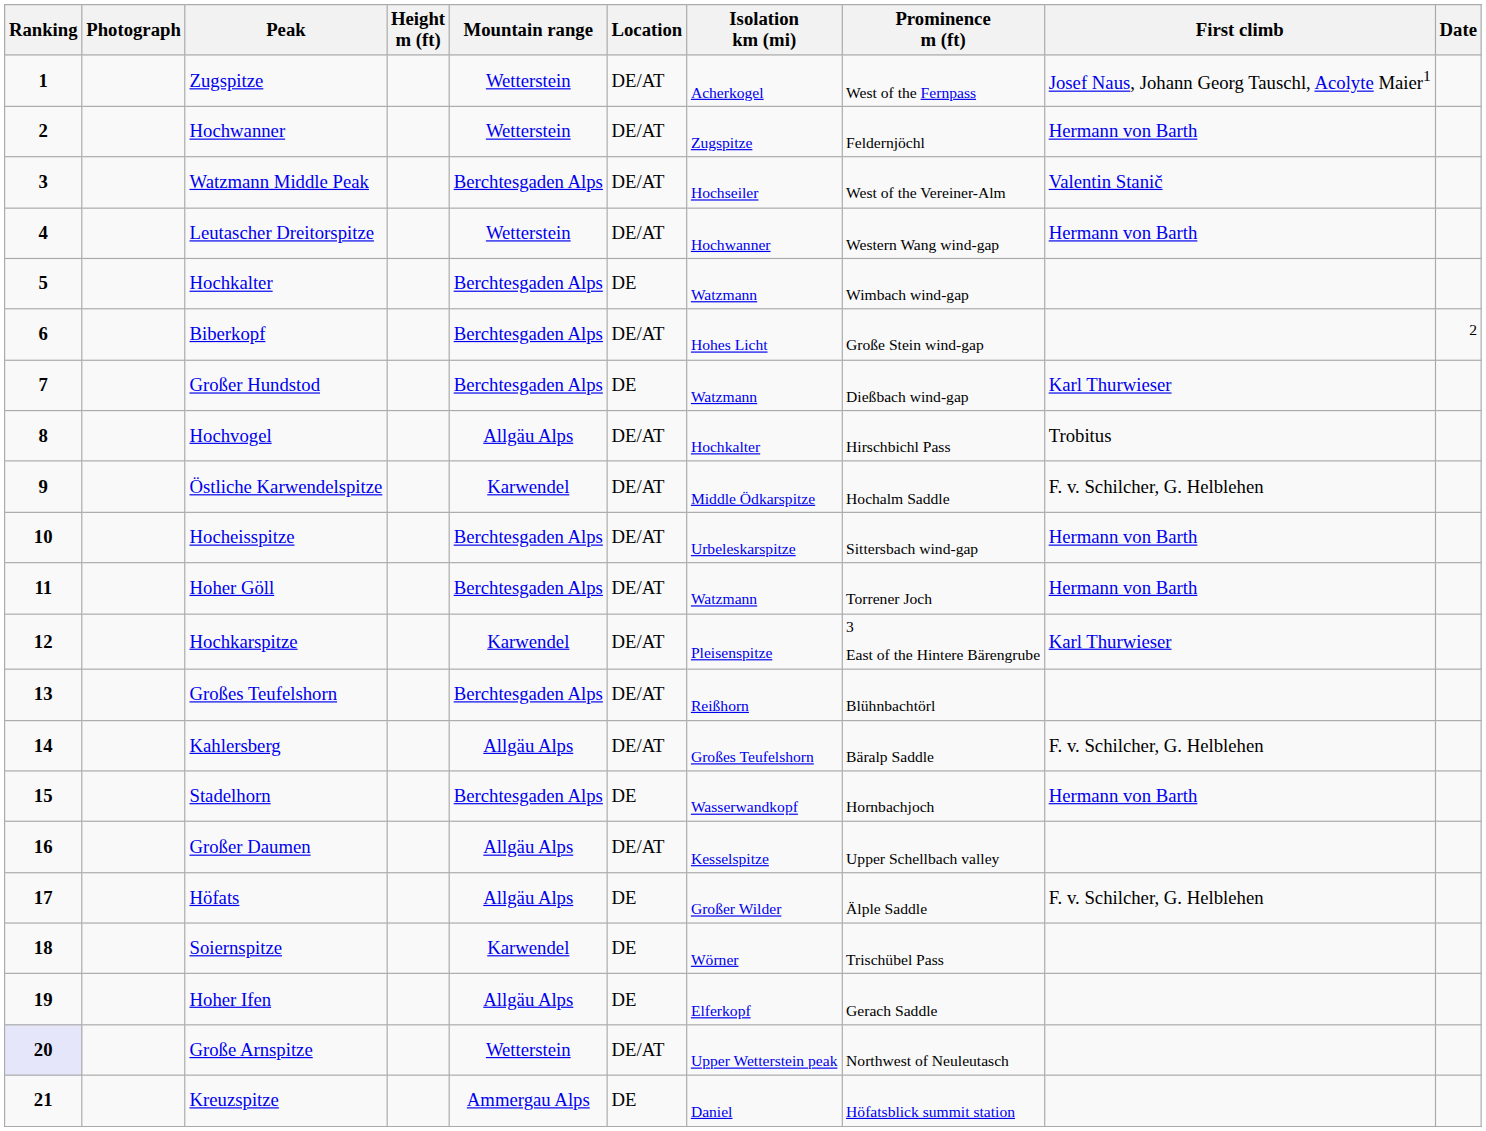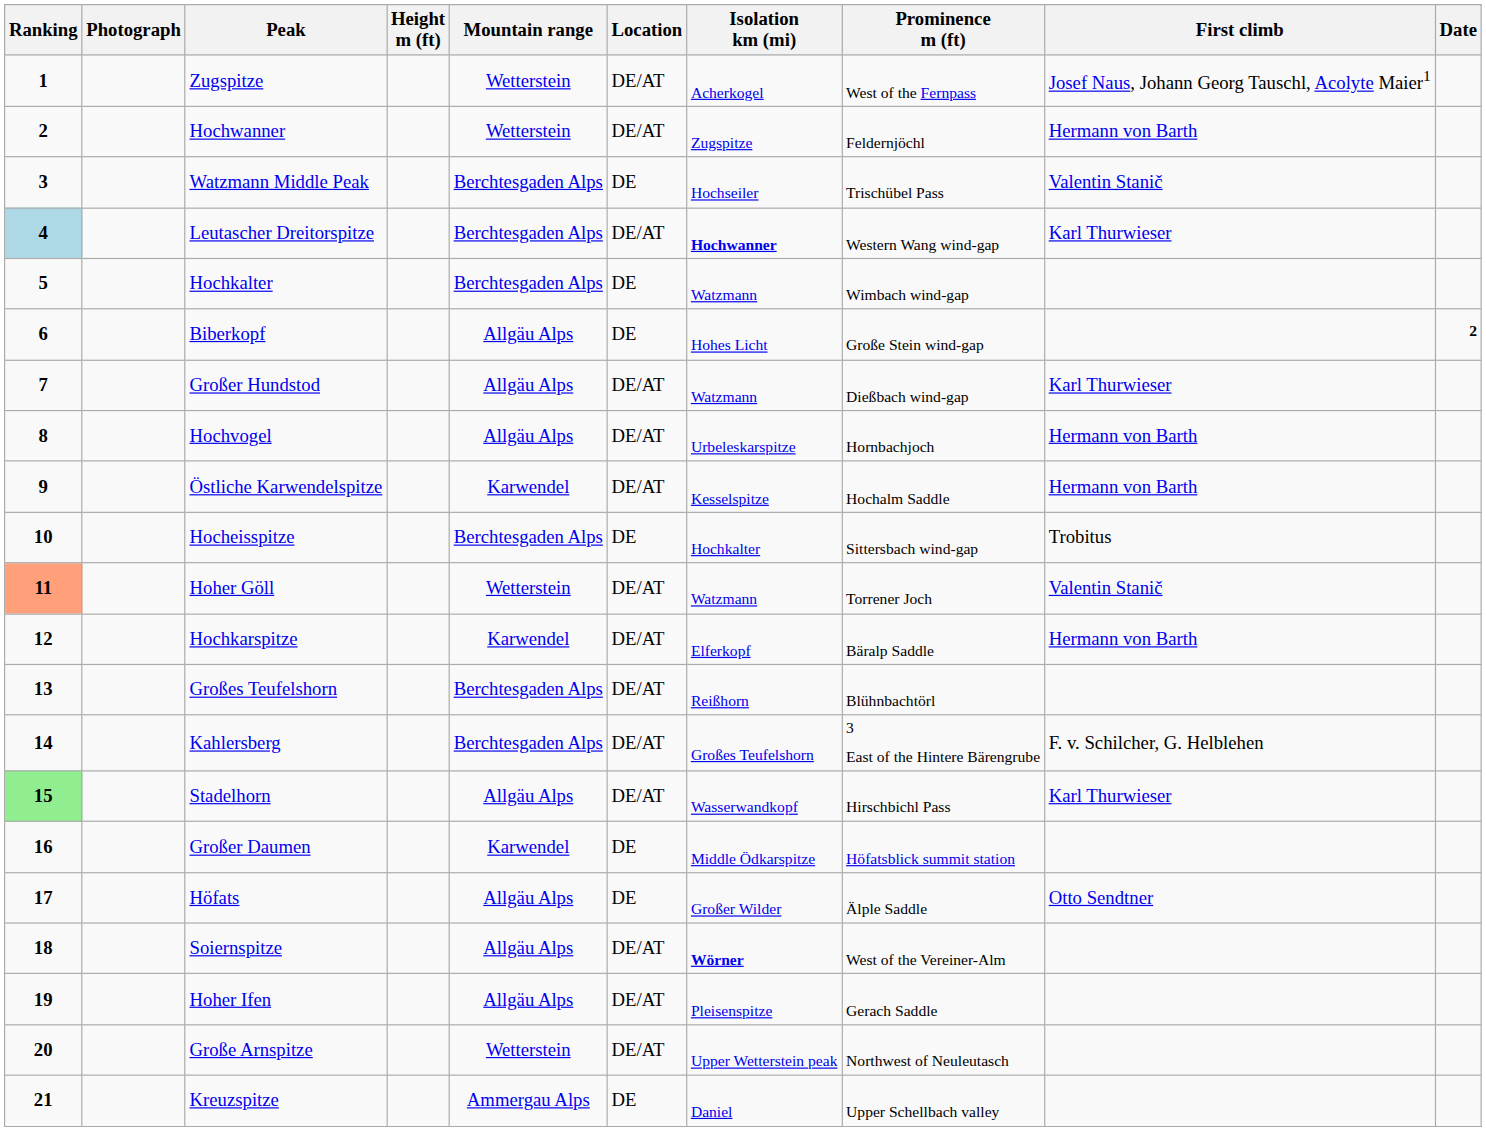Watzmann Middle Peak | Location: DE/AT -> DE
Watzmann Middle Peak | Prominence m (ft): West of the Vereiner-Alm -> Trischübel Pass
Leutascher Dreitorspitze | Ranking: no background -> lightblue background
Leutascher Dreitorspitze | Mountain range: Wetterstein -> Berchtesgaden Alps
Leutascher Dreitorspitze | Isolation km (mi): normal -> bold
Leutascher Dreitorspitze | First climb: Hermann von Barth -> Karl Thurwieser
Biberkopf | Mountain range: Berchtesgaden Alps -> Allgäu Alps
Biberkopf | Location: DE/AT -> DE
Biberkopf | Date: normal -> bold
Großer Hundstod | Mountain range: Berchtesgaden Alps -> Allgäu Alps
Großer Hundstod | Location: DE -> DE/AT
Hochvogel | Isolation km (mi): Hochkalter -> Urbeleskarspitze
Hochvogel | Prominence m (ft): Hirschbichl Pass -> Hornbachjoch
Hochvogel | First climb: Trobitus -> Hermann von Barth
Östliche Karwendelspitze | Isolation km (mi): Middle Ödkarspitze -> Kesselspitze
Östliche Karwendelspitze | First climb: F. v. Schilcher, G. Helblehen -> Hermann von Barth
Hocheisspitze | Location: DE/AT -> DE
Hocheisspitze | Isolation km (mi): Urbeleskarspitze -> Hochkalter
Hocheisspitze | First climb: Hermann von Barth -> Trobitus
Hoher Göll | Ranking: no background -> lightsalmon background
Hoher Göll | Mountain range: Berchtesgaden Alps -> Wetterstein
Hoher Göll | First climb: Hermann von Barth -> Valentin Stanič
Hochkarspitze | Isolation km (mi): Pleisenspitze -> Elferkopf
Hochkarspitze | Prominence m (ft): 3 East of the Hintere Bärengrube -> Bäralp Saddle
Hochkarspitze | First climb: Karl Thurwieser -> Hermann von Barth
Kahlersberg | Mountain range: Allgäu Alps -> Berchtesgaden Alps
Kahlersberg | Prominence m (ft): Bäralp Saddle -> 3 East of the Hintere Bärengrube
Stadelhorn | Ranking: no background -> lightgreen background
Stadelhorn | Mountain range: Berchtesgaden Alps -> Allgäu Alps
Stadelhorn | Location: DE -> DE/AT
Stadelhorn | Prominence m (ft): Hornbachjoch -> Hirschbichl Pass
Stadelhorn | First climb: Hermann von Barth -> Karl Thurwieser
Großer Daumen | Mountain range: Allgäu Alps -> Karwendel
Großer Daumen | Location: DE/AT -> DE
Großer Daumen | Isolation km (mi): Kesselspitze -> Middle Ödkarspitze
Großer Daumen | Prominence m (ft): Upper Schellbach valley -> Höfatsblick summit station
Höfats | First climb: F. v. Schilcher, G. Helblehen -> Otto Sendtner
Soiernspitze | Mountain range: Karwendel -> Allgäu Alps
Soiernspitze | Location: DE -> DE/AT
Soiernspitze | Isolation km (mi): normal -> bold
Soiernspitze | Prominence m (ft): Trischübel Pass -> West of the Vereiner-Alm
Hoher Ifen | Location: DE -> DE/AT
Hoher Ifen | Isolation km (mi): Elferkopf -> Pleisenspitze
Große Arnspitze | Ranking: lavender background -> no background
Kreuzspitze | Prominence m (ft): Höfatsblick summit station -> Upper Schellbach valley
